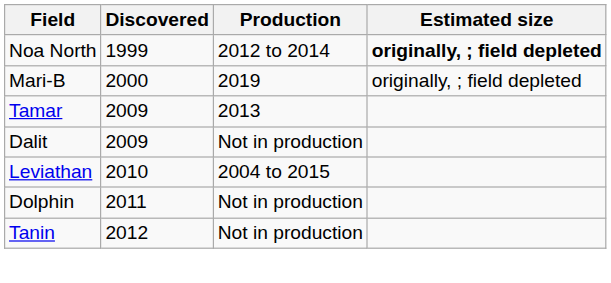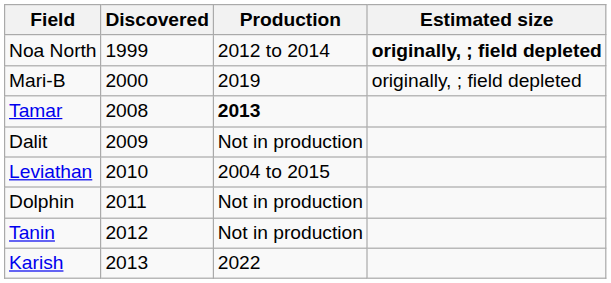Tamar | Discovered: 2009 -> 2008
Tamar | Production: normal -> bold
+ row: Karish | 2013 | 2022
